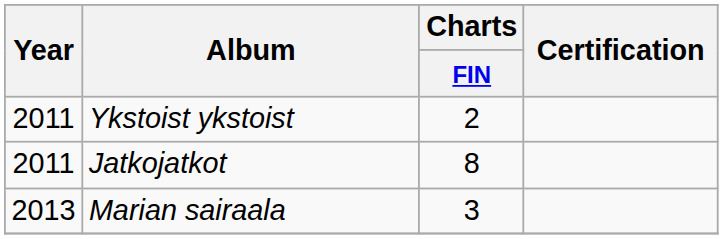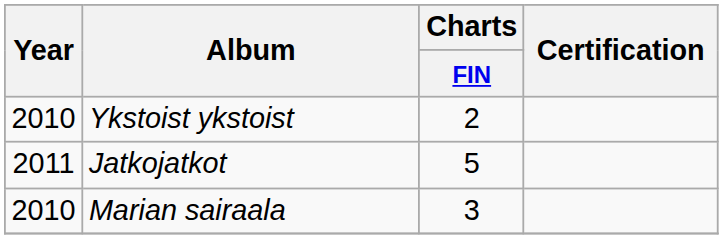Ykstoist ykstoist | Year: 2011 -> 2010
Jatkojatkot | Charts / FIN: 8 -> 5
Marian sairaala | Year: 2013 -> 2010
